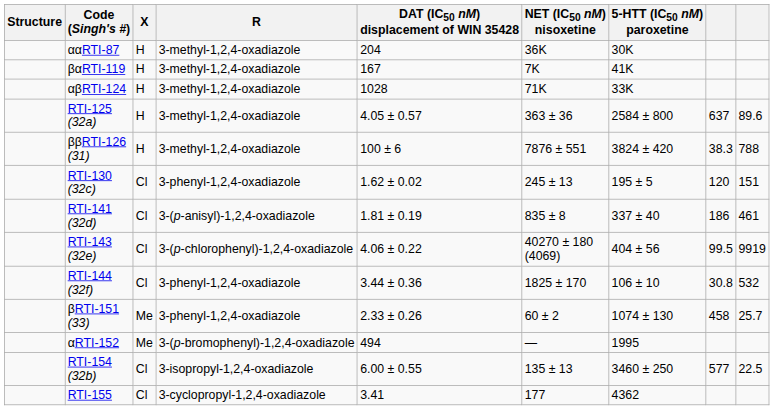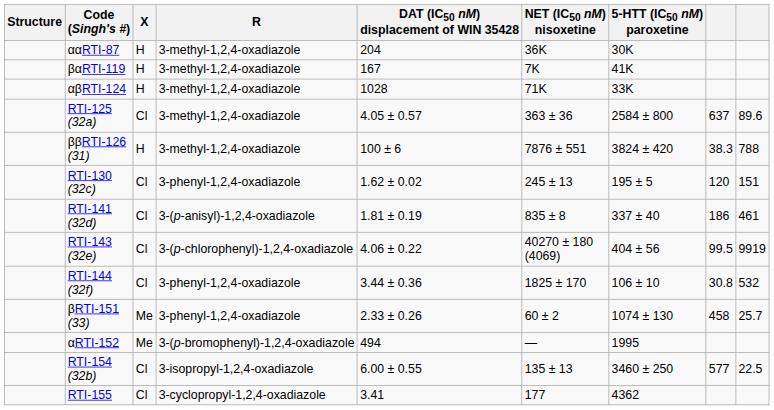RTI-125 (32a) | X: H -> Cl
